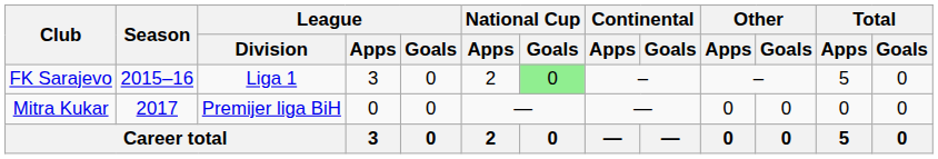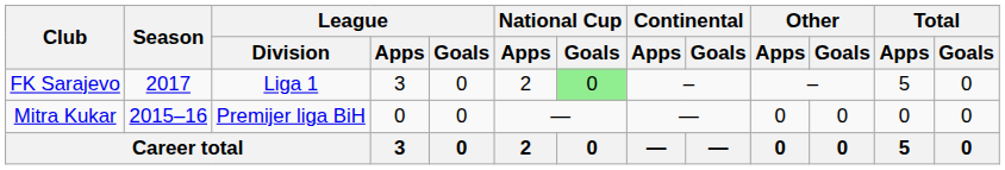FK Sarajevo | Season: 2015–16 -> 2017
Mitra Kukar | Season: 2017 -> 2015–16
